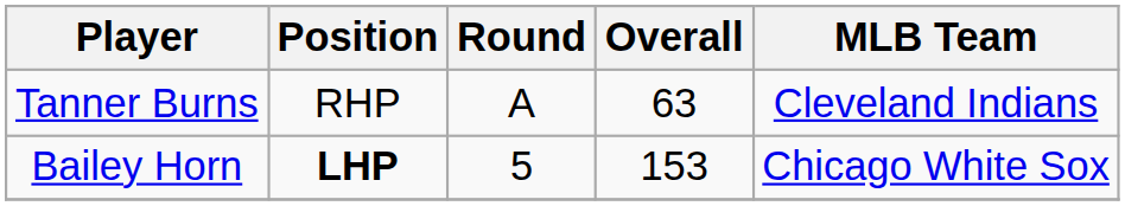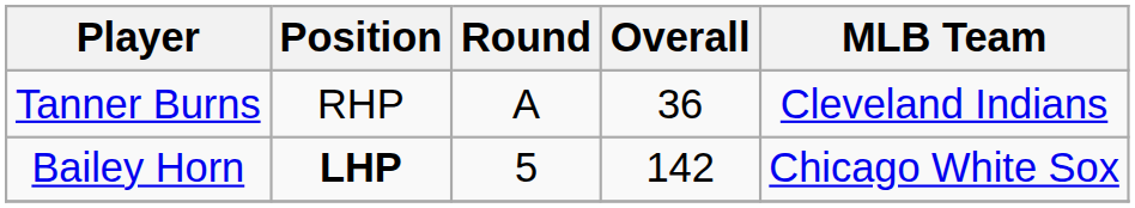Tanner Burns | Overall: 63 -> 36
Bailey Horn | Overall: 153 -> 142
